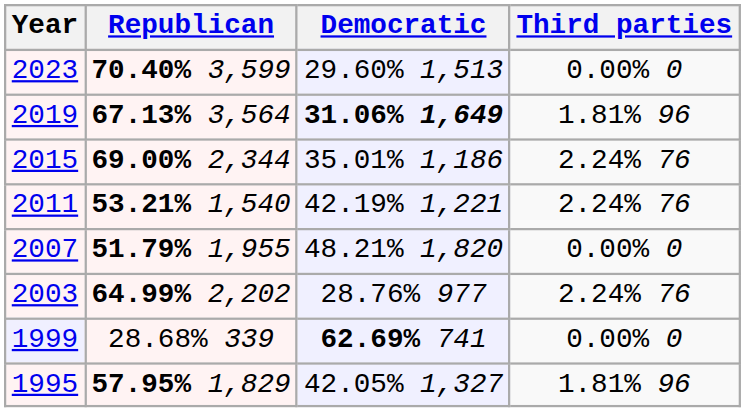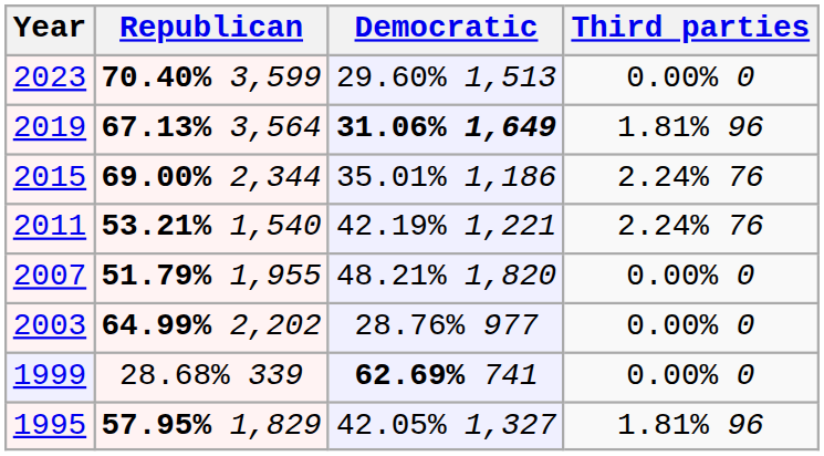2003 | Third parties: 2.24% 76 -> 0.00% 0
